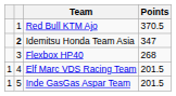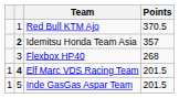Idemitsu Honda Team Asia | Points: 347 -> 357
Elf Marc VDS Racing Team | column 2: normal -> bold
